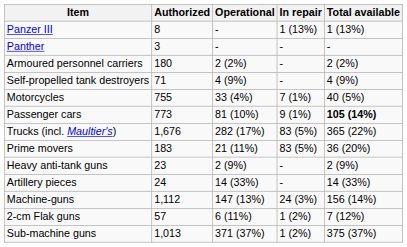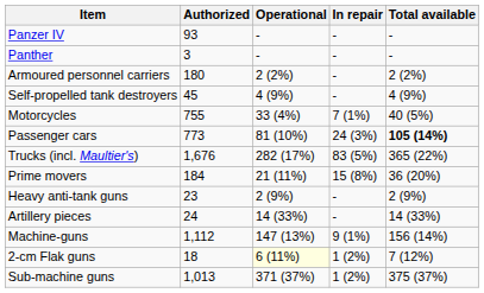- row: Panzer III | 8 | - | 1 (13%) | 1 (13%)
+ row: Panzer IV | 93 | - | - | -
Self-propelled tank destroyers | Authorized: 71 -> 45
Passenger cars | In repair: 9 (1%) -> 24 (3%)
Prime movers | Authorized: 183 -> 184
Prime movers | In repair: 83 (5%) -> 15 (8%)
Machine-guns | In repair: 24 (3%) -> 9 (1%)
2-cm Flak guns | Authorized: 57 -> 18
2-cm Flak guns | Operational: no background -> lightyellow background
